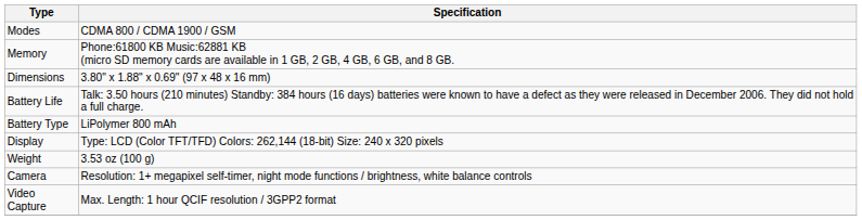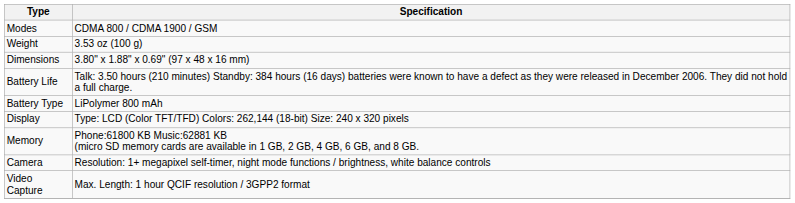rows swapped: Weight <-> Memory
